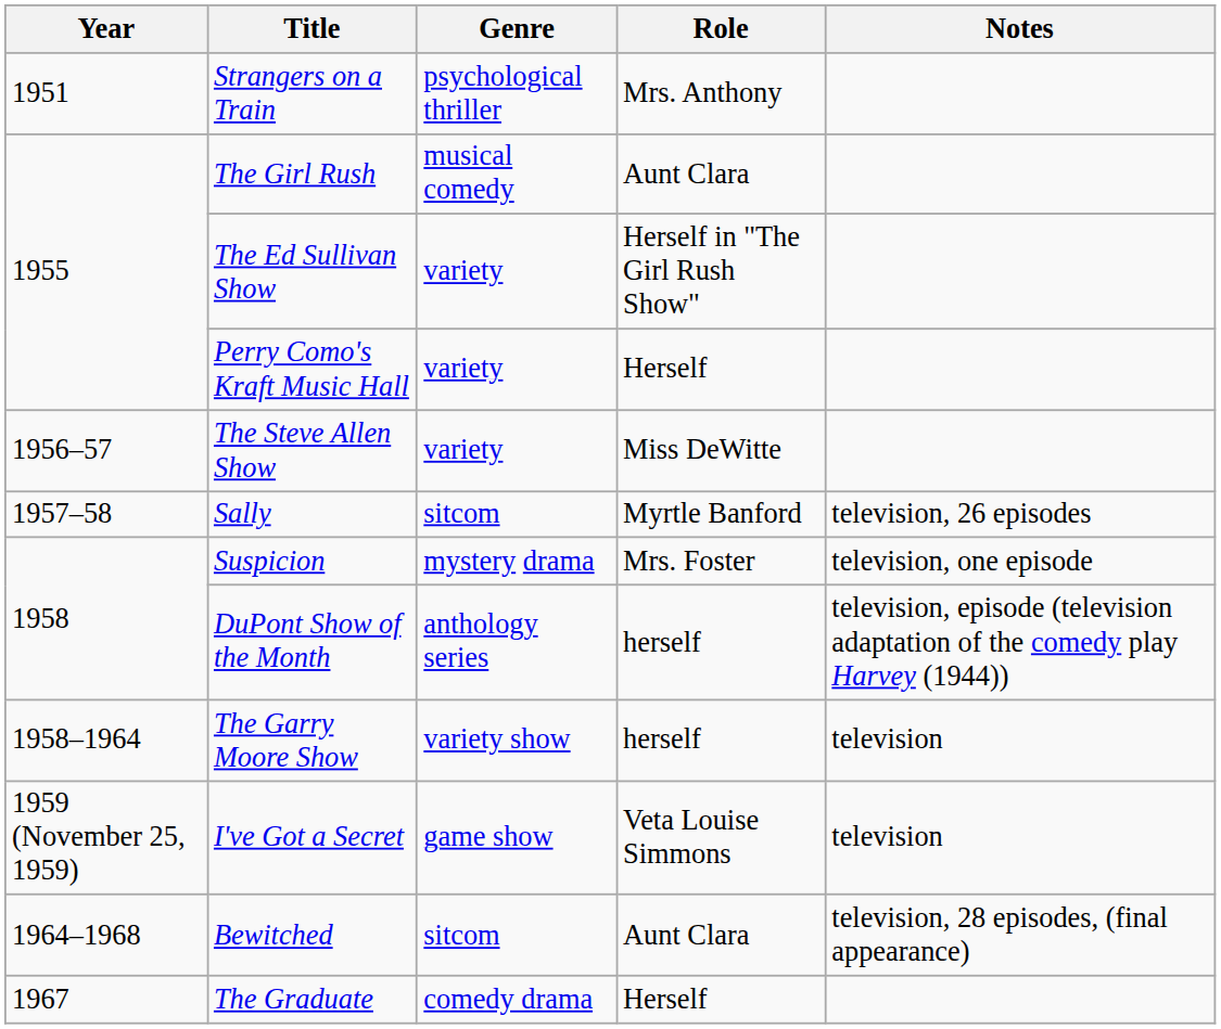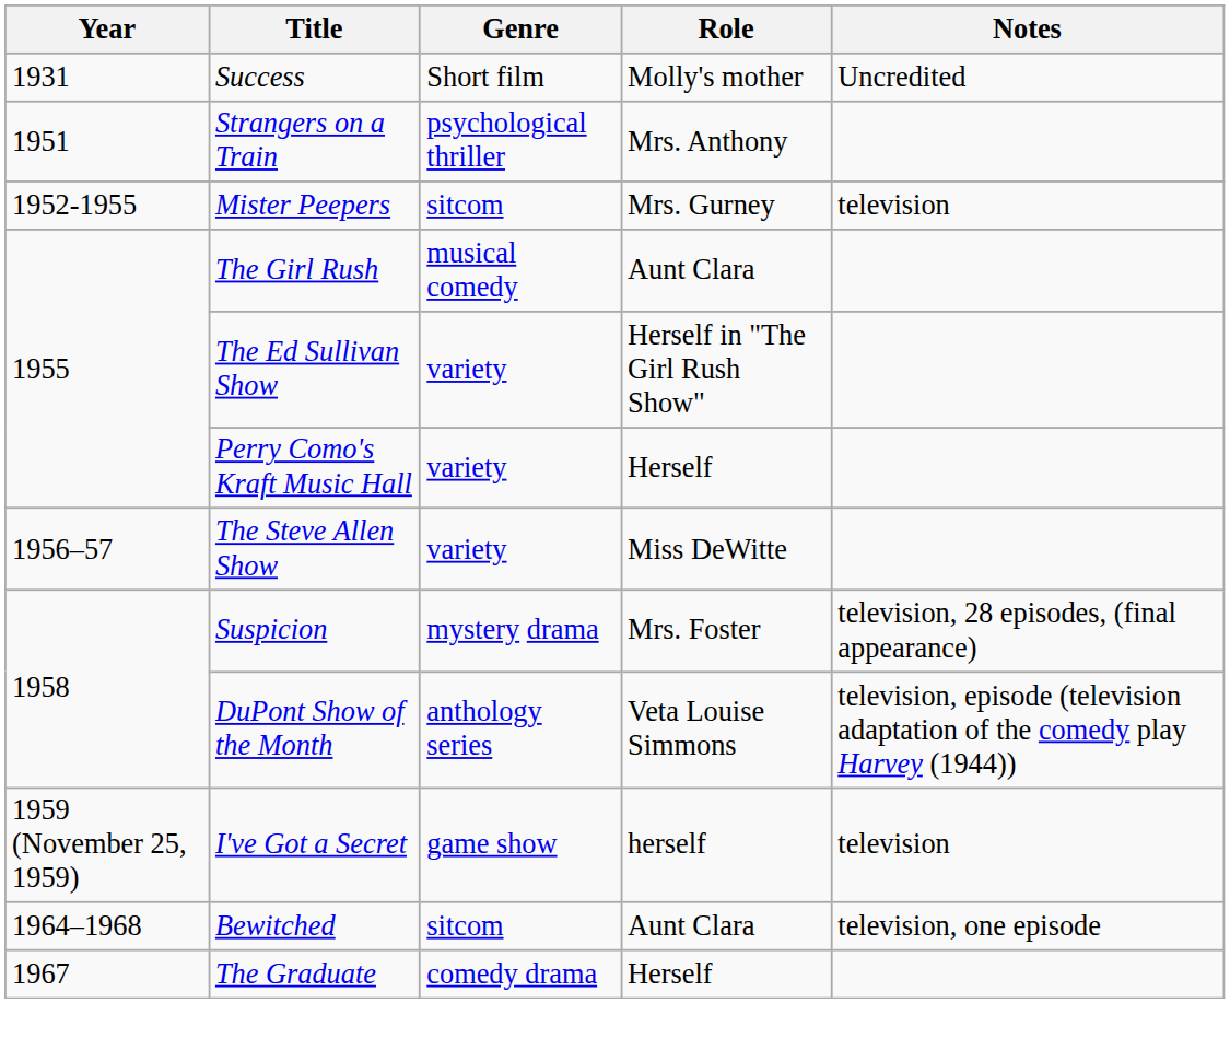+ row: 1931 | Success | Short film | Molly's mother | Uncredited
+ row: 1952-1955 | Mister Peepers | sitcom | Mrs. Gurney | television
- row: 1957–58 | Sally | sitcom | Myrtle Banford | television, 26 episodes
Suspicion | Notes: television, one episode -> television, 28 episodes, (final appearance)
DuPont Show of the Month | Role: herself -> Veta Louise Simmons
- row: 1958–1964 | The Garry Moore Show | variety show | herself | television
I've Got a Secret | Role: Veta Louise Simmons -> herself
Bewitched | Notes: television, 28 episodes, (final appearance) -> television, one episode
